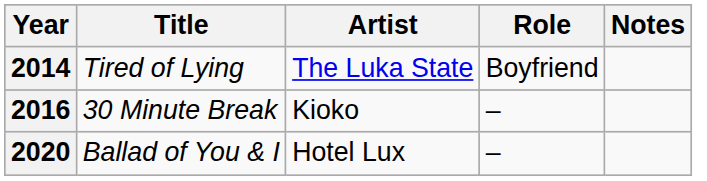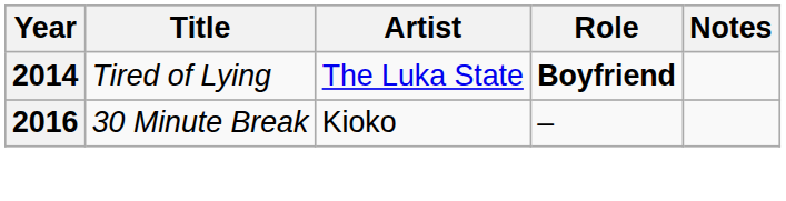2014 | Role: normal -> bold
- row: 2020 | Ballad of You & I | Hotel Lux | –
